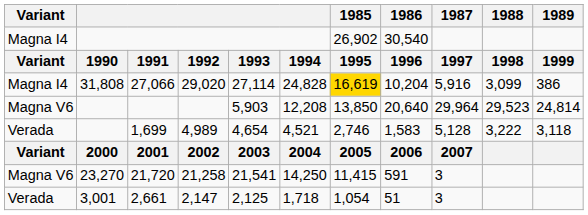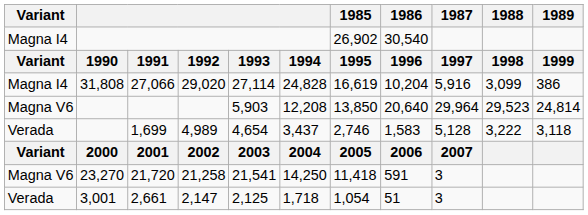27,066 | 1985: gold background -> no background
1,699 | column 6: 4,521 -> 3,437
21,720 | 1985: 11,415 -> 11,418
